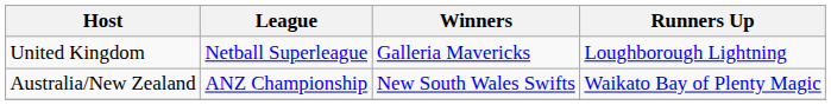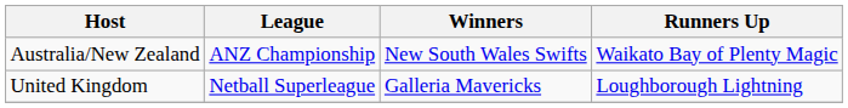rows swapped: Australia/New Zealand <-> United Kingdom
